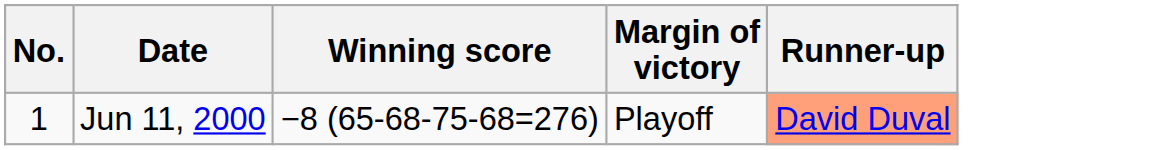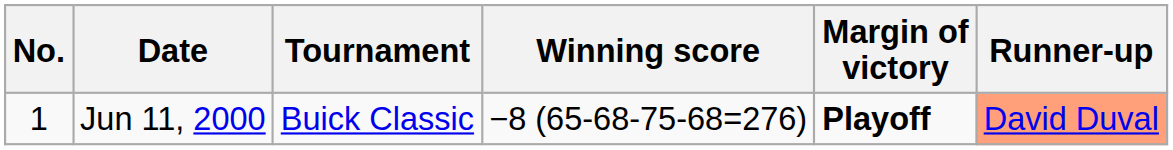+ column: Tournament | Buick Classic
Jun 11, 2000 | Margin of victory: normal -> bold
